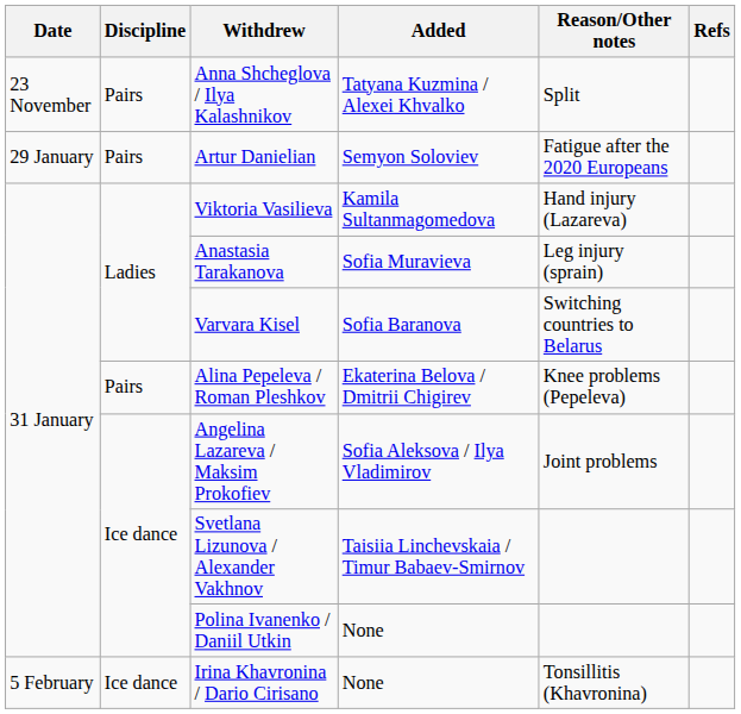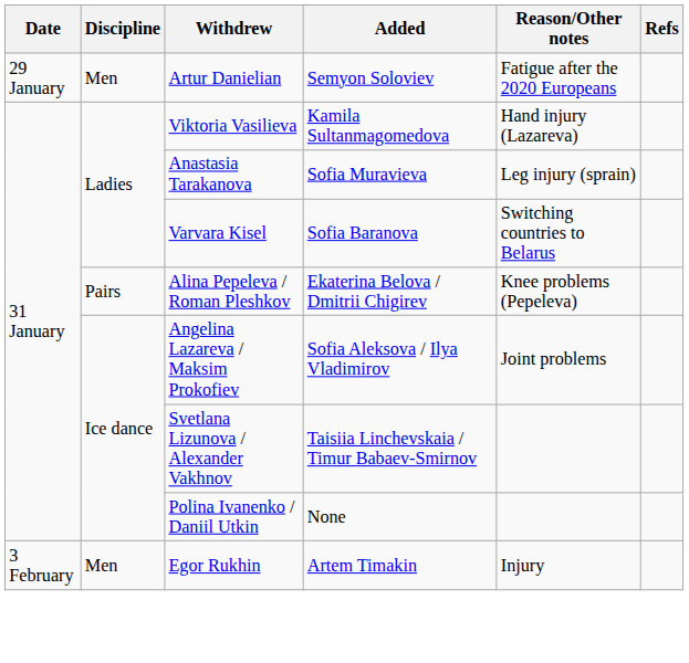- row: 23 November | Pairs | Anna Shcheglova / Ilya Kalashnikov | Tatyana Kuzmina / Alexei Khvalko | Split
Artur Danielian | Discipline: Pairs -> Men
+ row: 3 February | Men | Egor Rukhin | Artem Timakin | Injury
- row: 5 February | Ice dance | Irina Khavronina / Dario Cirisano | None | Tonsillitis (Khavronina)
